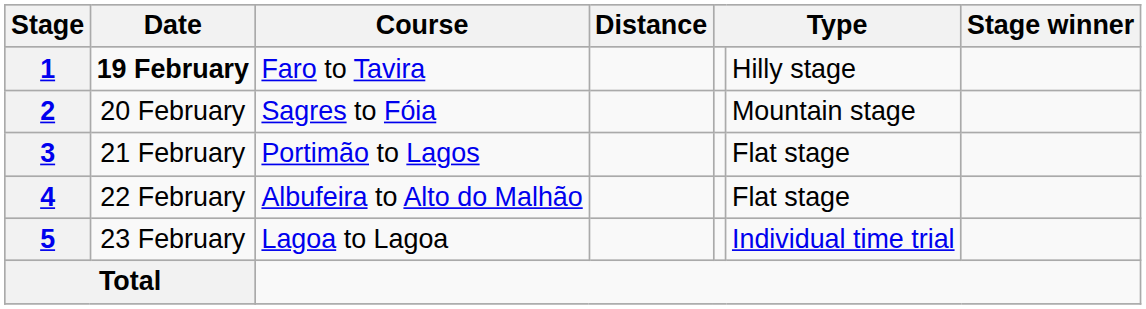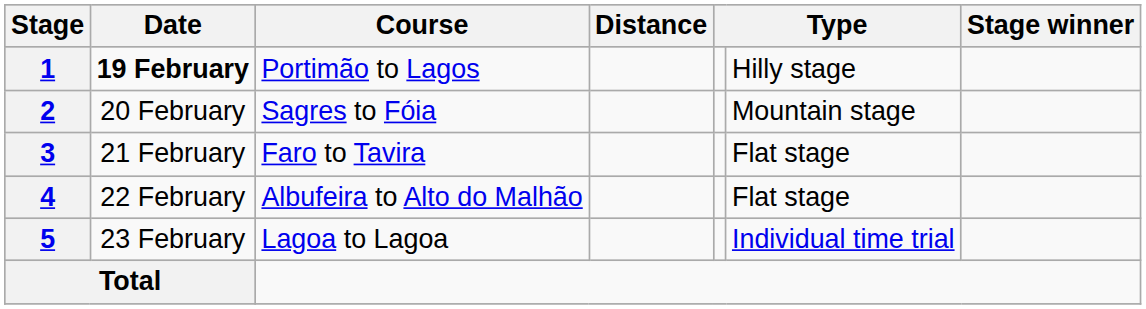1 | Course: Faro to Tavira -> Portimão to Lagos
3 | Course: Portimão to Lagos -> Faro to Tavira
